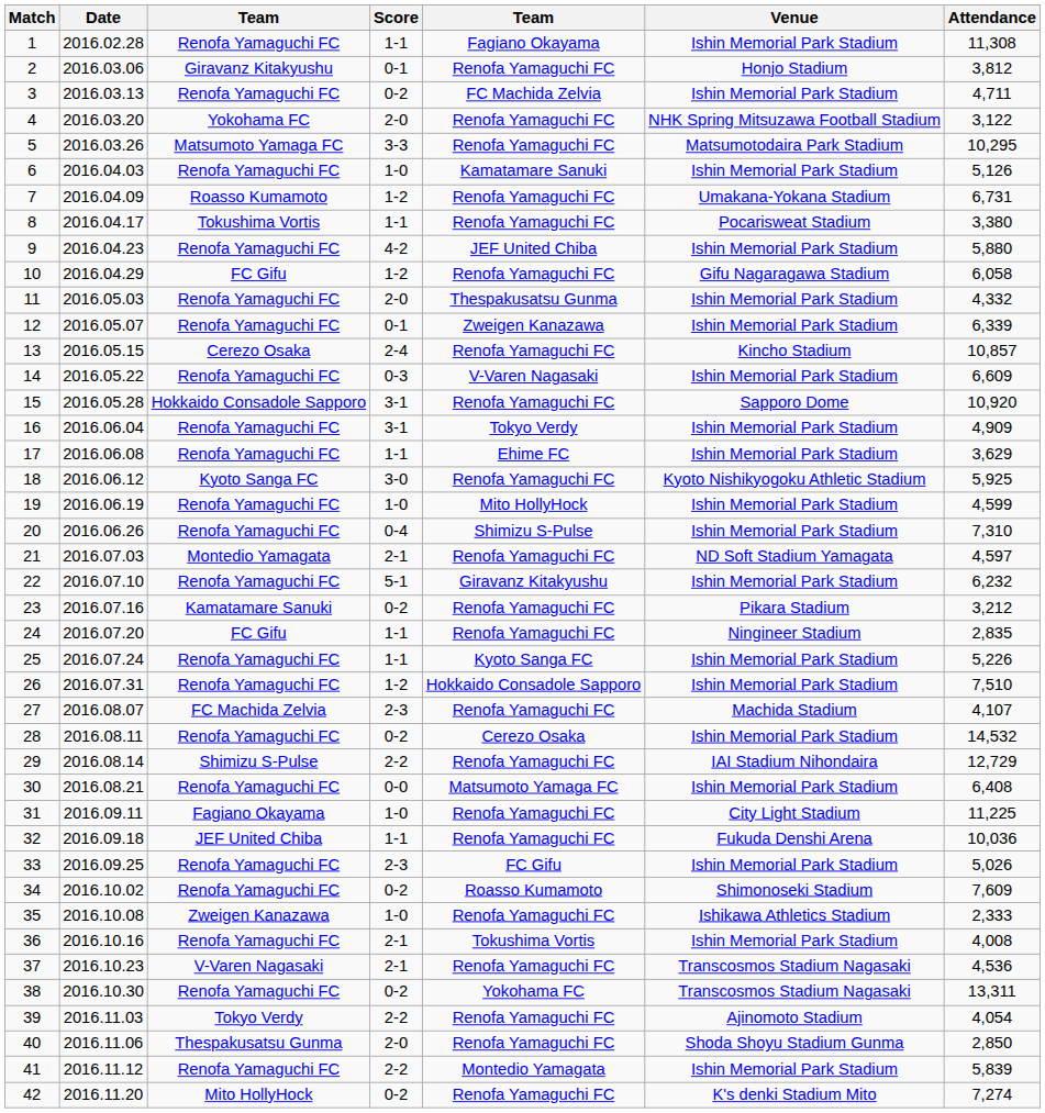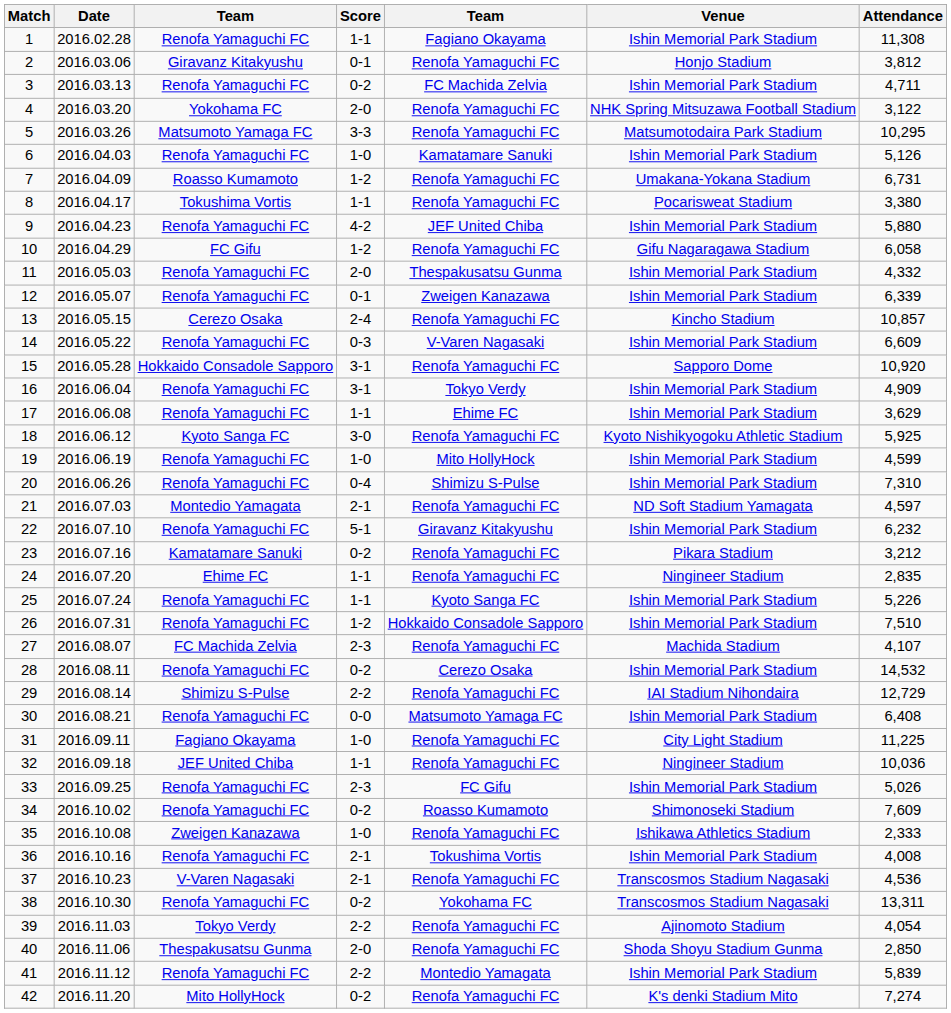24 | column 3: FC Gifu -> Ehime FC
32 | Venue: Fukuda Denshi Arena -> Ningineer Stadium
